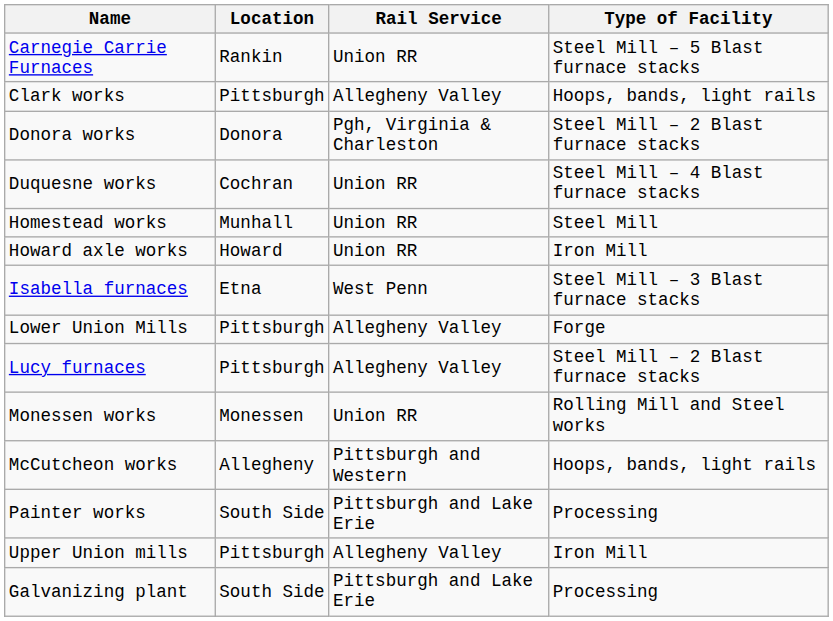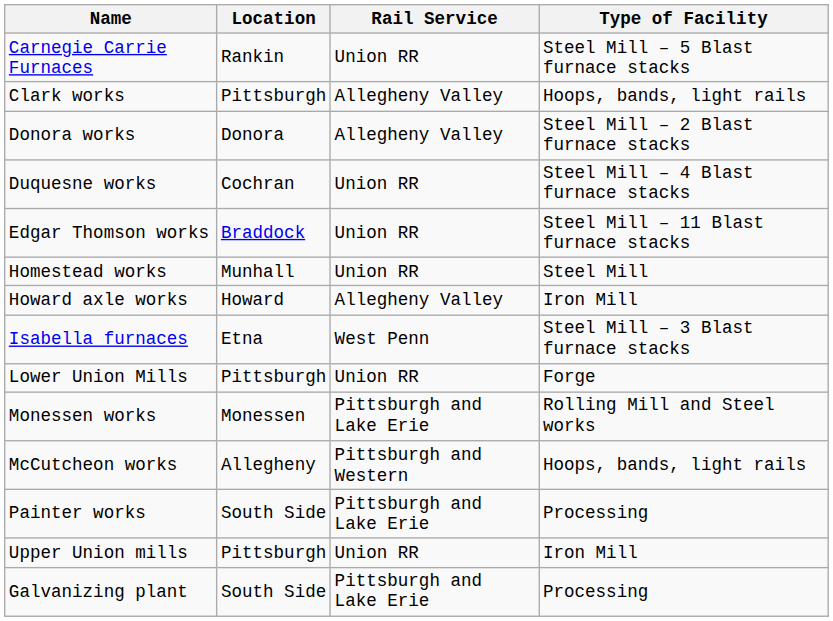Donora works | Rail Service: Pgh, Virginia & Charleston -> Allegheny Valley
+ row: Edgar Thomson works | Braddock | Union RR | Steel Mill – 11 Blast furnace stacks
Howard axle works | Rail Service: Union RR -> Allegheny Valley
Lower Union Mills | Rail Service: Allegheny Valley -> Union RR
- row: Lucy furnaces | Pittsburgh | Allegheny Valley | Steel Mill – 2 Blast furnace stacks
Monessen works | Rail Service: Union RR -> Pittsburgh and Lake Erie
Upper Union mills | Rail Service: Allegheny Valley -> Union RR
